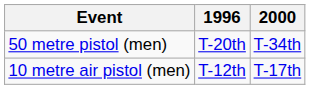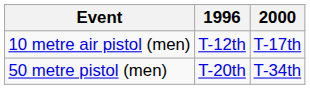rows swapped: 10 metre air pistol (men) <-> 50 metre pistol (men)
